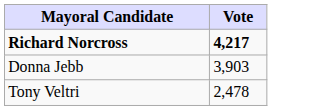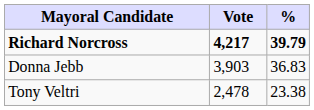+ column: % | 39.79 | 36.83 | 23.38
